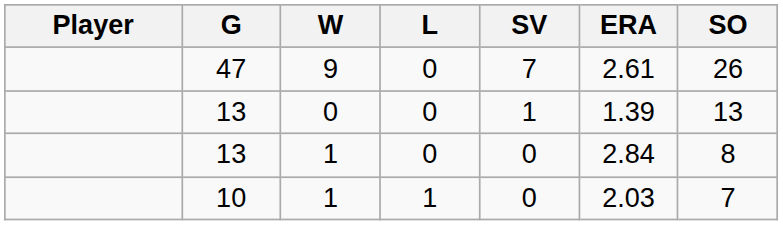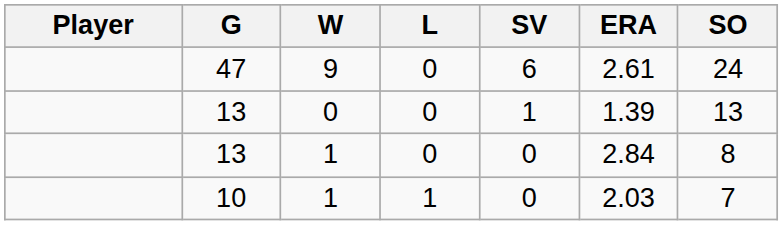47 | SV: 7 -> 6
47 | SO: 26 -> 24
